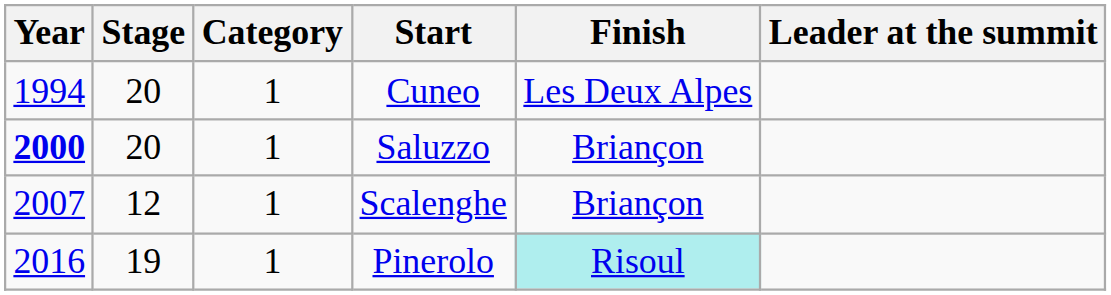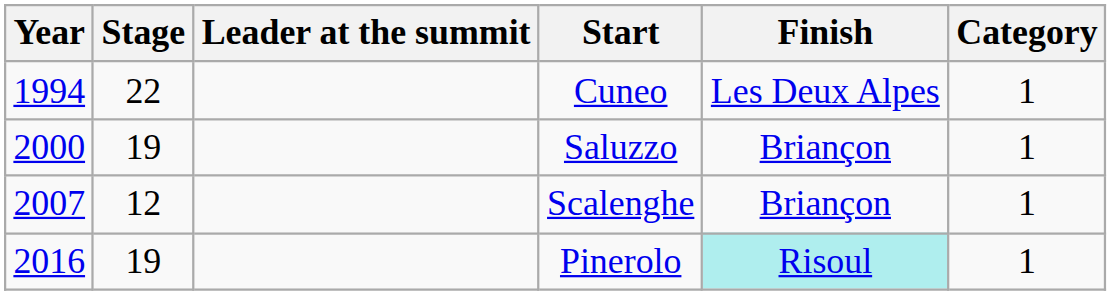columns swapped: Category <-> Leader at the summit
Cuneo | Stage: 20 -> 22
Saluzzo | Year: bold -> normal
Saluzzo | Stage: 20 -> 19
